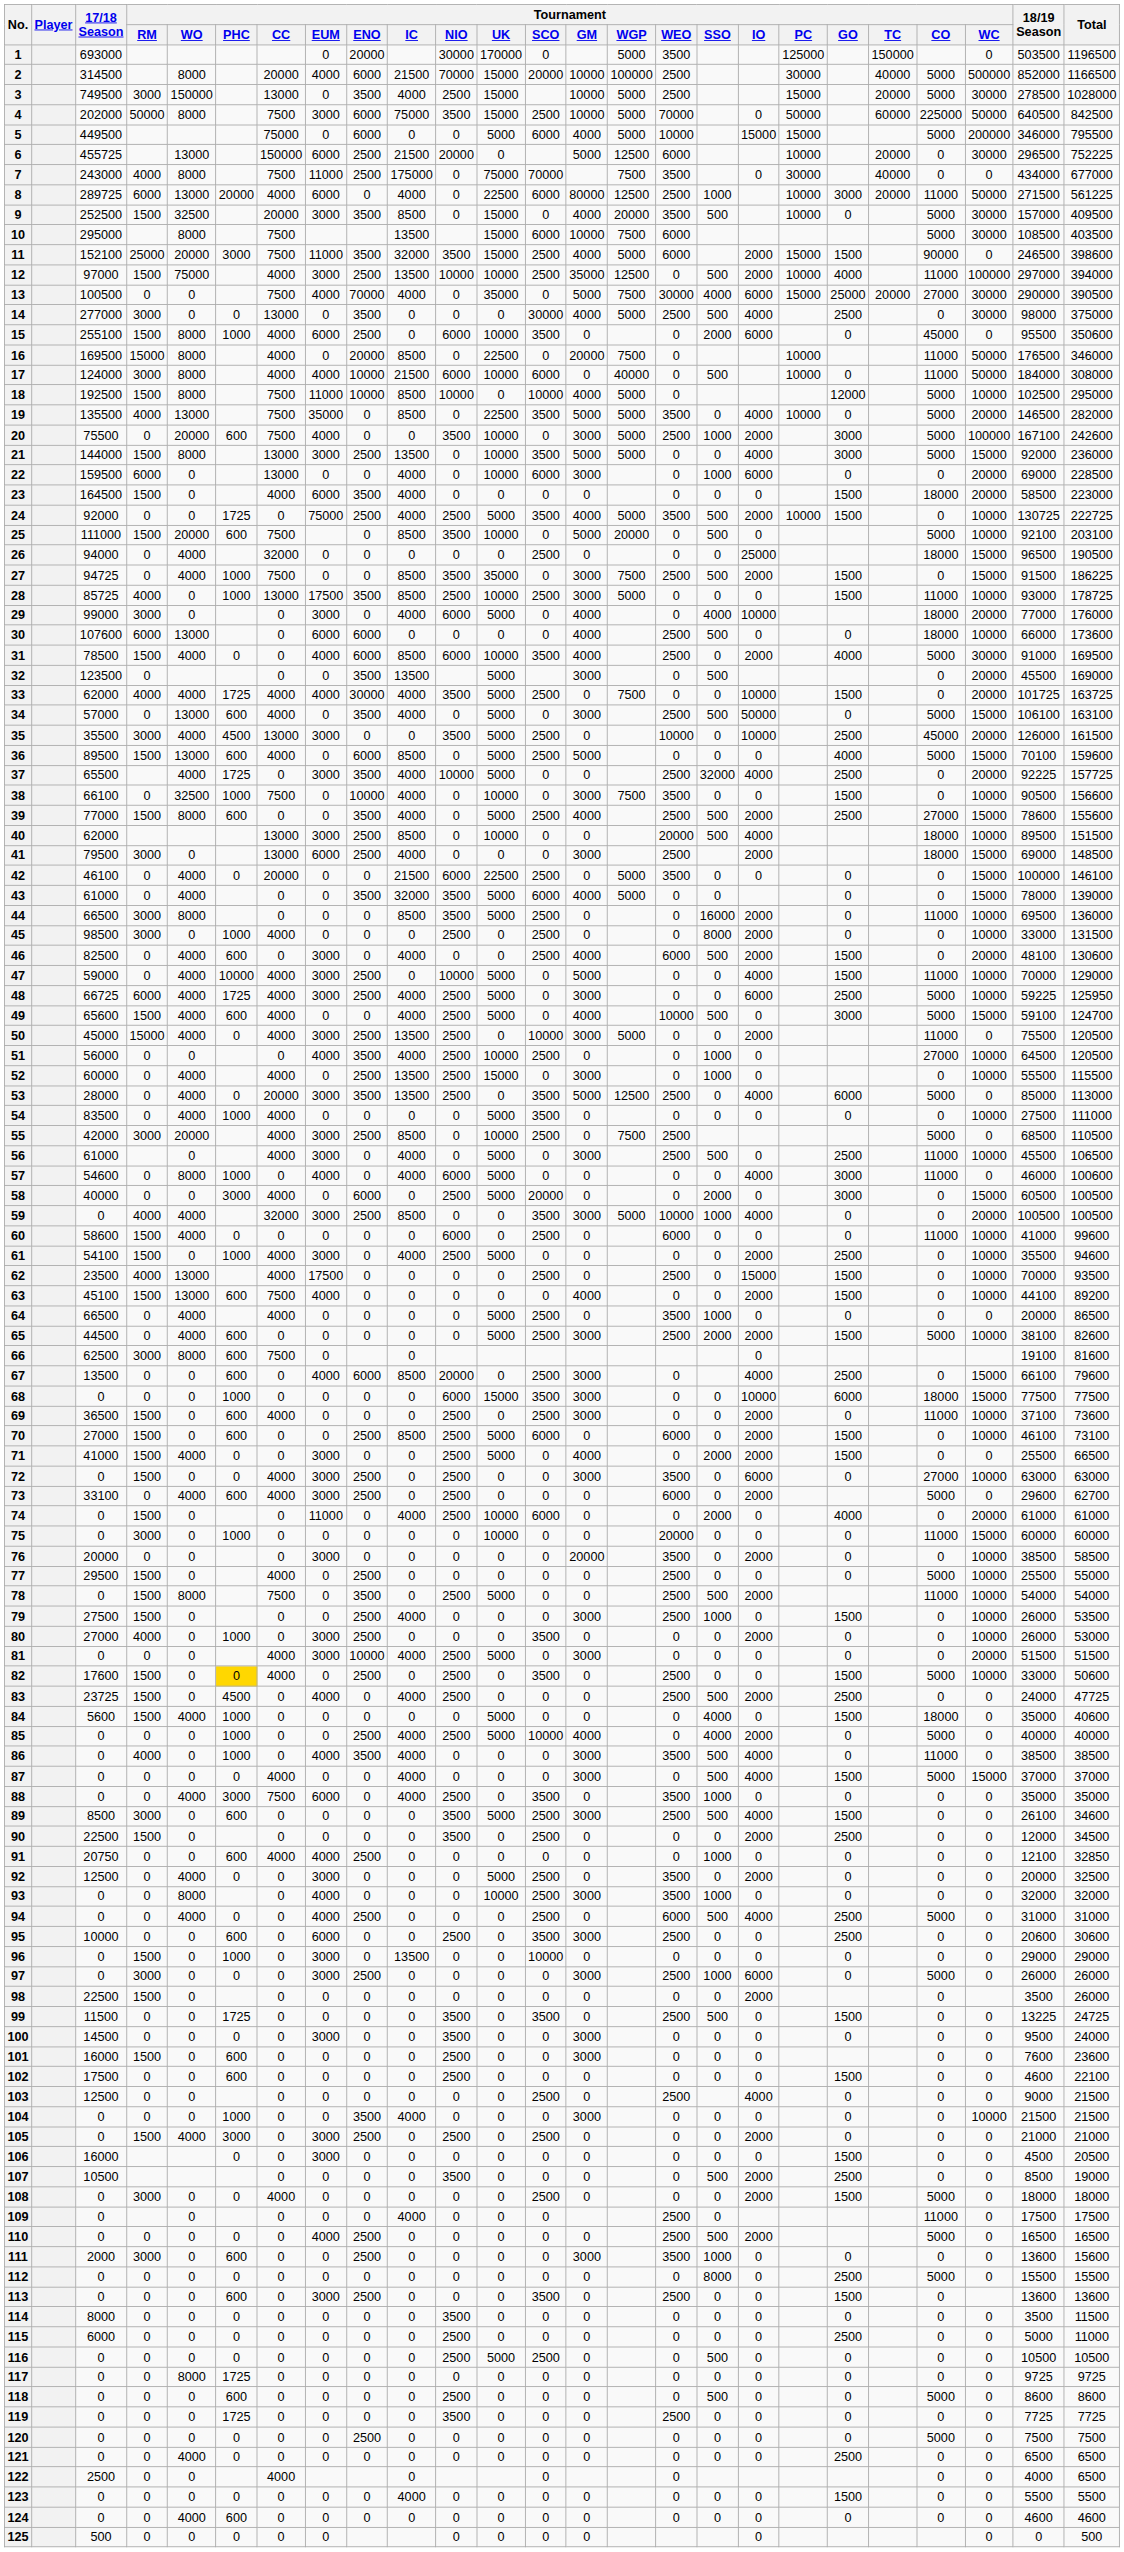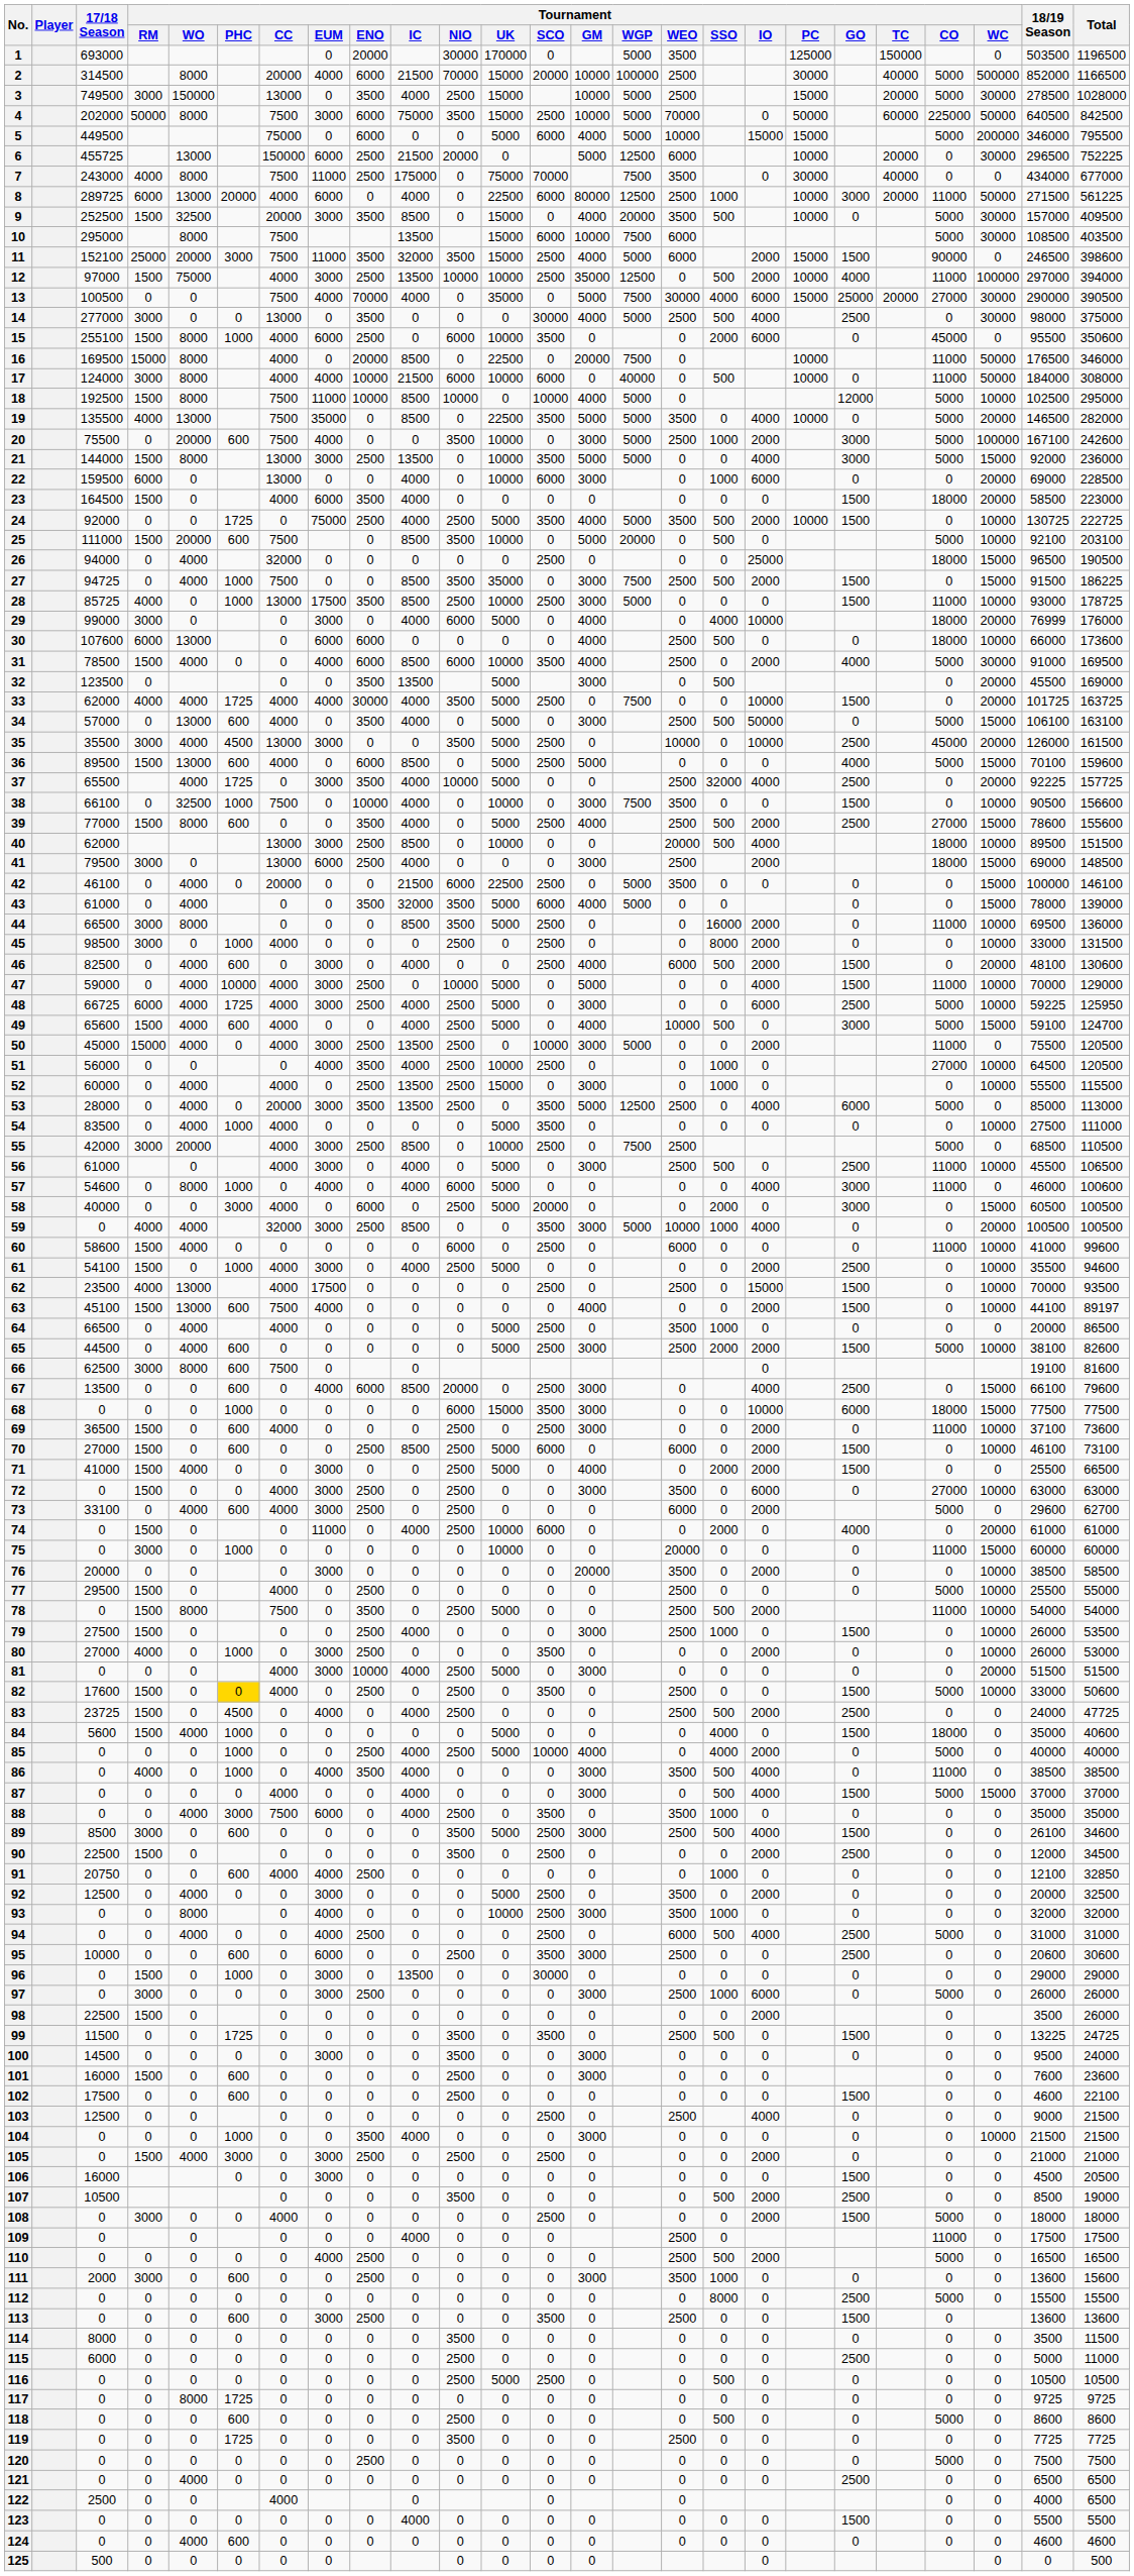29 | 18/19 Season: 77000 -> 76999
63 | Total: 89200 -> 89197
96 | Tournament / SCO: 10000 -> 30000
